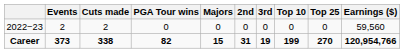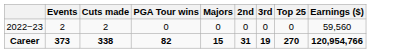- column: Top 10 | 0 | 199
